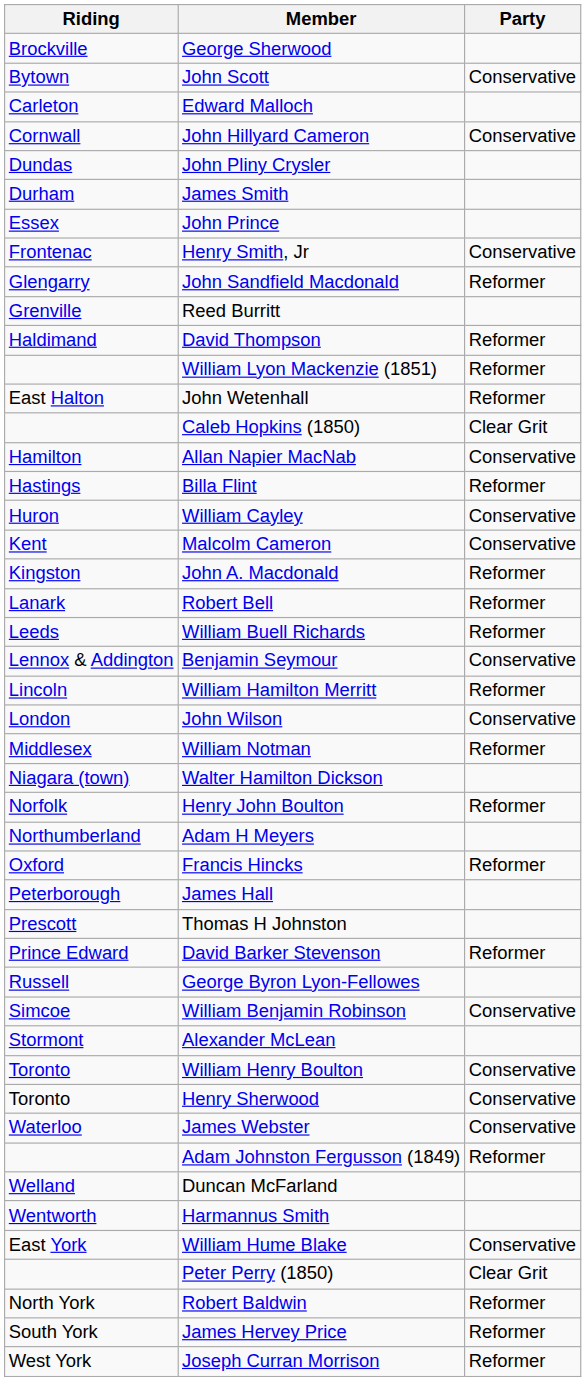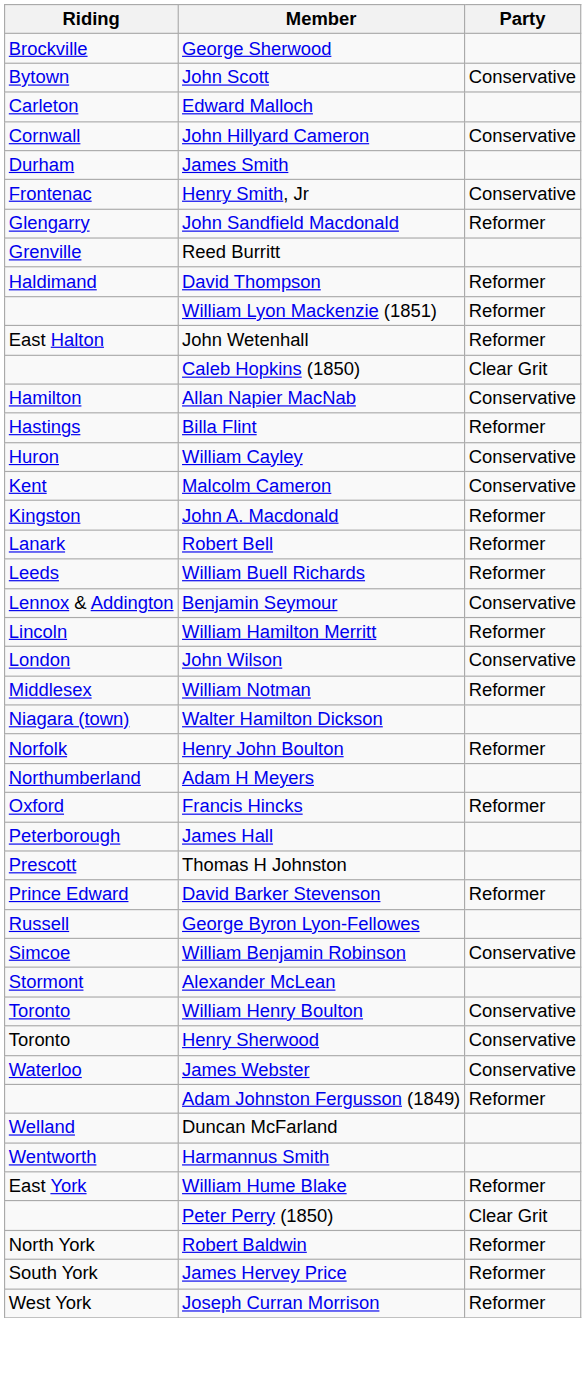- row: Dundas | John Pliny Crysler
- row: Essex | John Prince
William Hume Blake | Party: Conservative -> Reformer
